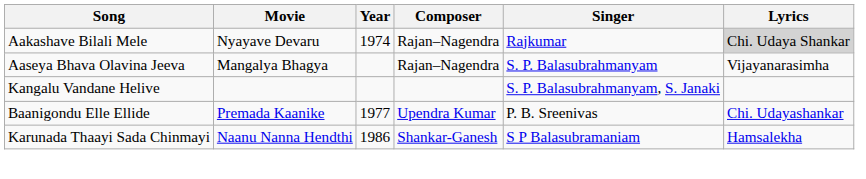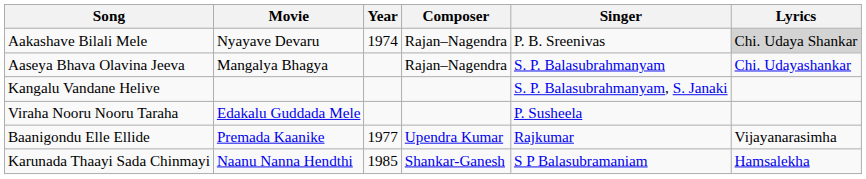Aakashave Bilali Mele | Singer: Rajkumar -> P. B. Sreenivas
Aaseya Bhava Olavina Jeeva | Lyrics: Vijayanarasimha -> Chi. Udayashankar
+ row: Viraha Nooru Nooru Taraha | Edakalu Guddada Mele | P. Susheela
Baanigondu Elle Ellide | Singer: P. B. Sreenivas -> Rajkumar
Baanigondu Elle Ellide | Lyrics: Chi. Udayashankar -> Vijayanarasimha
Karunada Thaayi Sada Chinmayi | Year: 1986 -> 1985
